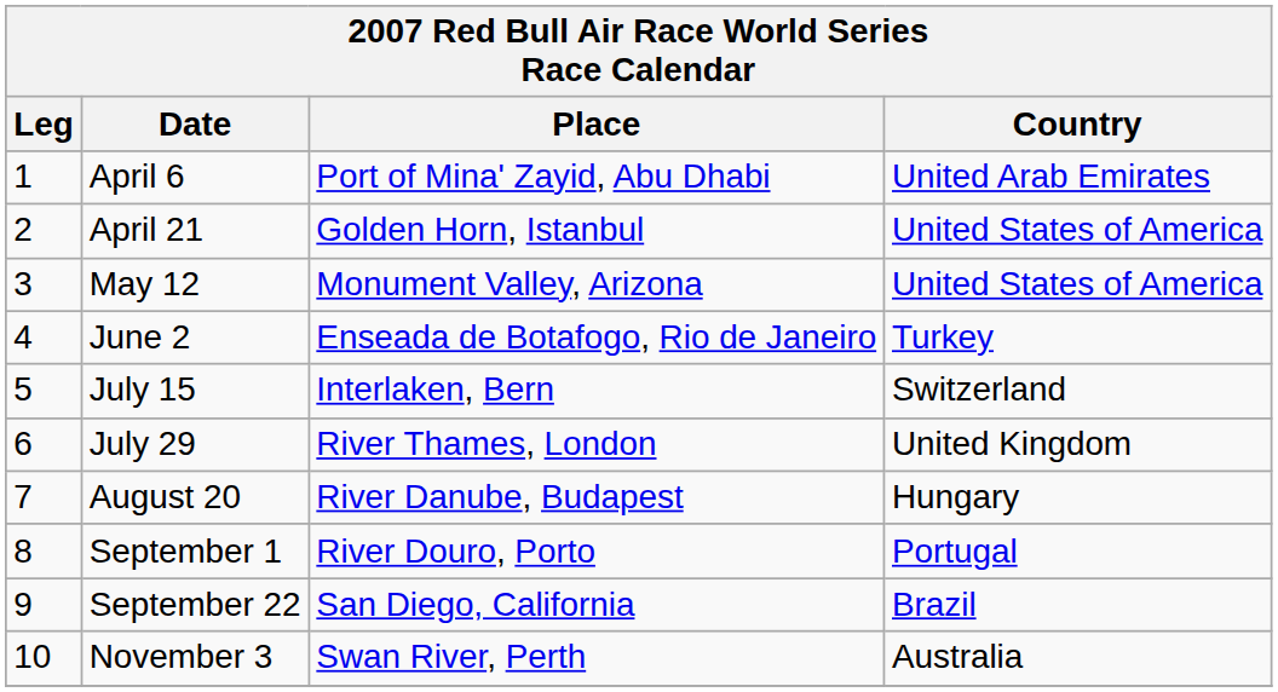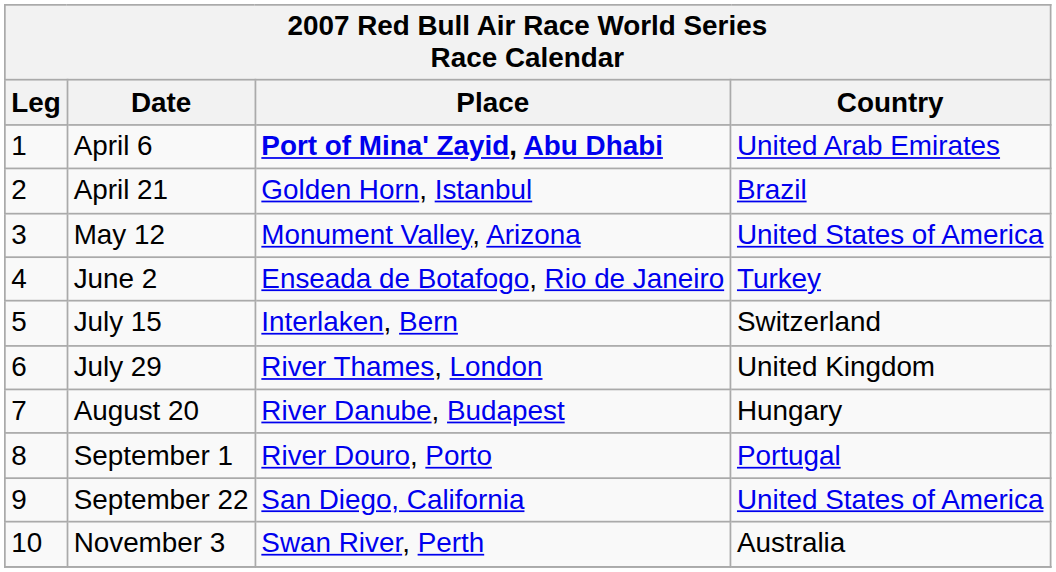April 6 | Place: normal -> bold
April 21 | Country: United States of America -> Brazil
September 22 | Country: Brazil -> United States of America
